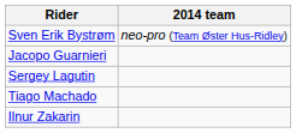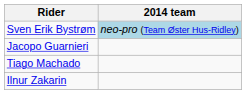Sven Erik Bystrøm | 2014 team: no background -> lightblue background
- row: Sergey Lagutin
